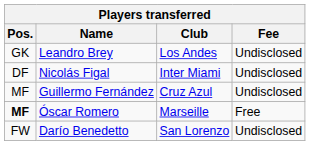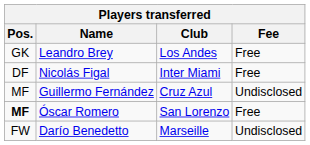Leandro Brey | Fee: Undisclosed -> Free
Nicolás Figal | Fee: Undisclosed -> Free
Óscar Romero | Club: Marseille -> San Lorenzo
Darío Benedetto | Club: San Lorenzo -> Marseille
